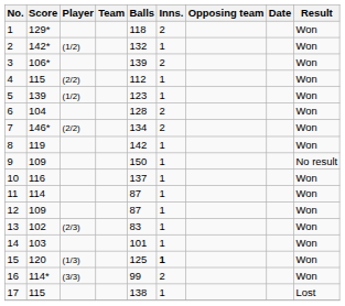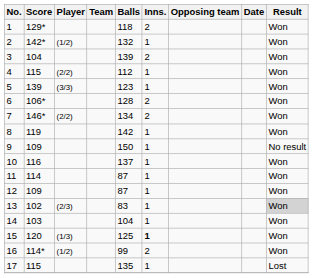3 | Score: 106* -> 104
5 | Player: (1/2) -> (3/3)
6 | Score: 104 -> 106*
13 | Result: no background -> lightgrey background
14 | Balls: 101 -> 104
16 | Player: (3/3) -> (1/2)
17 | Balls: 138 -> 135
